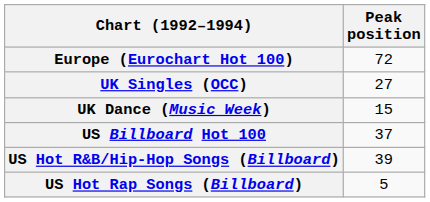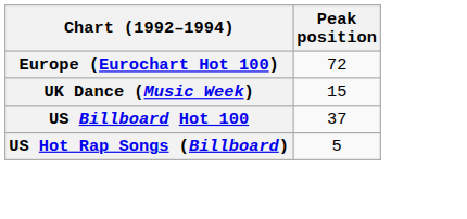- row: UK Singles (OCC) | 27
- row: US Hot R&B/Hip-Hop Songs (Billboard) | 39
